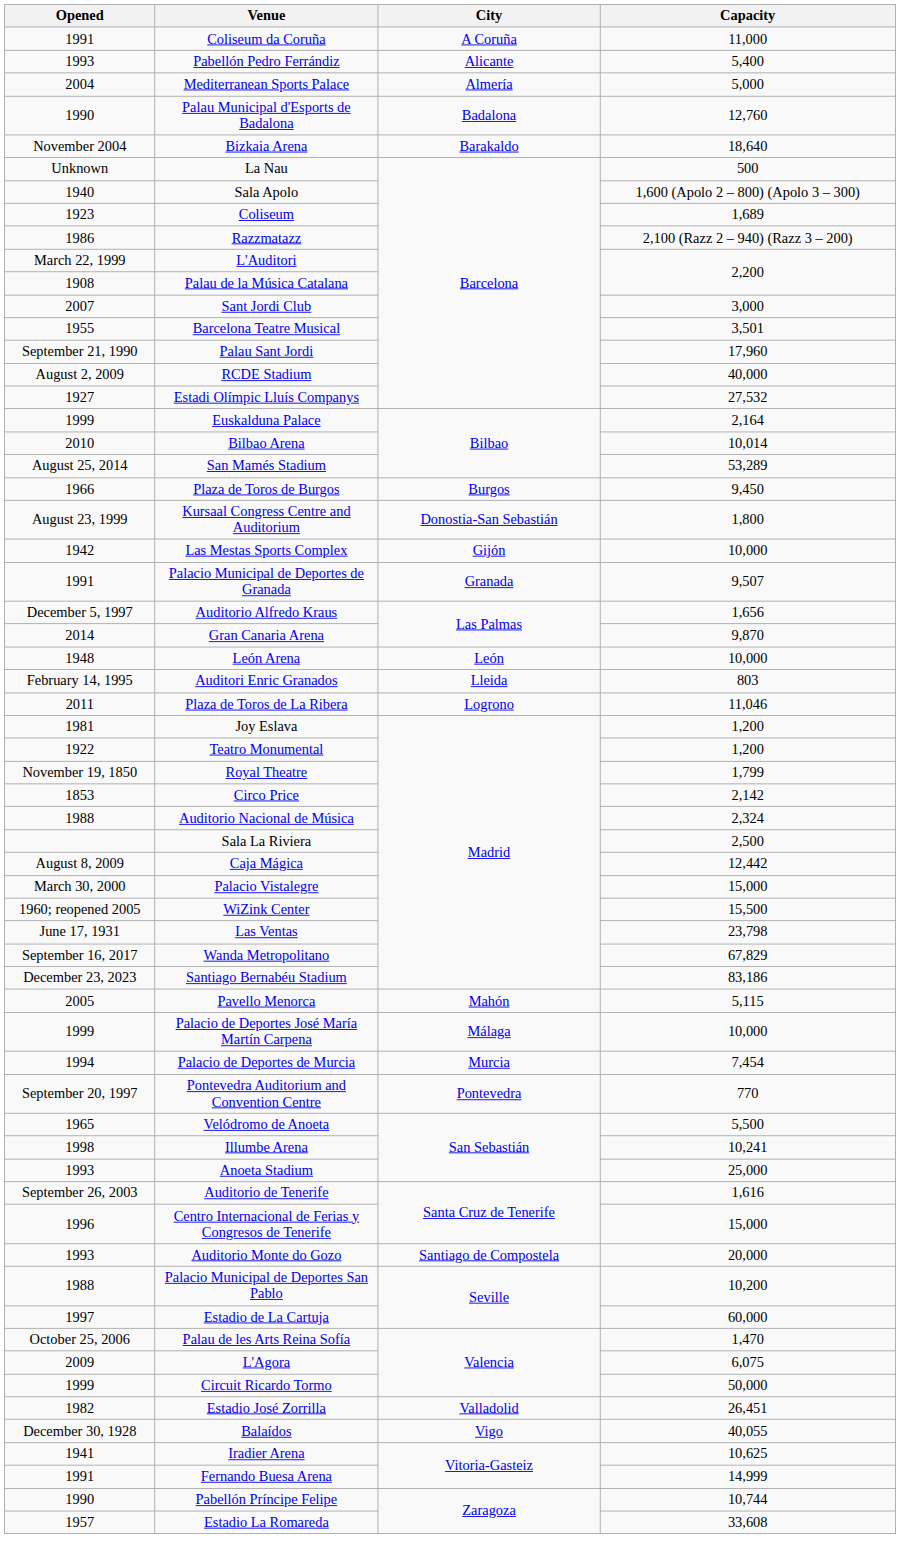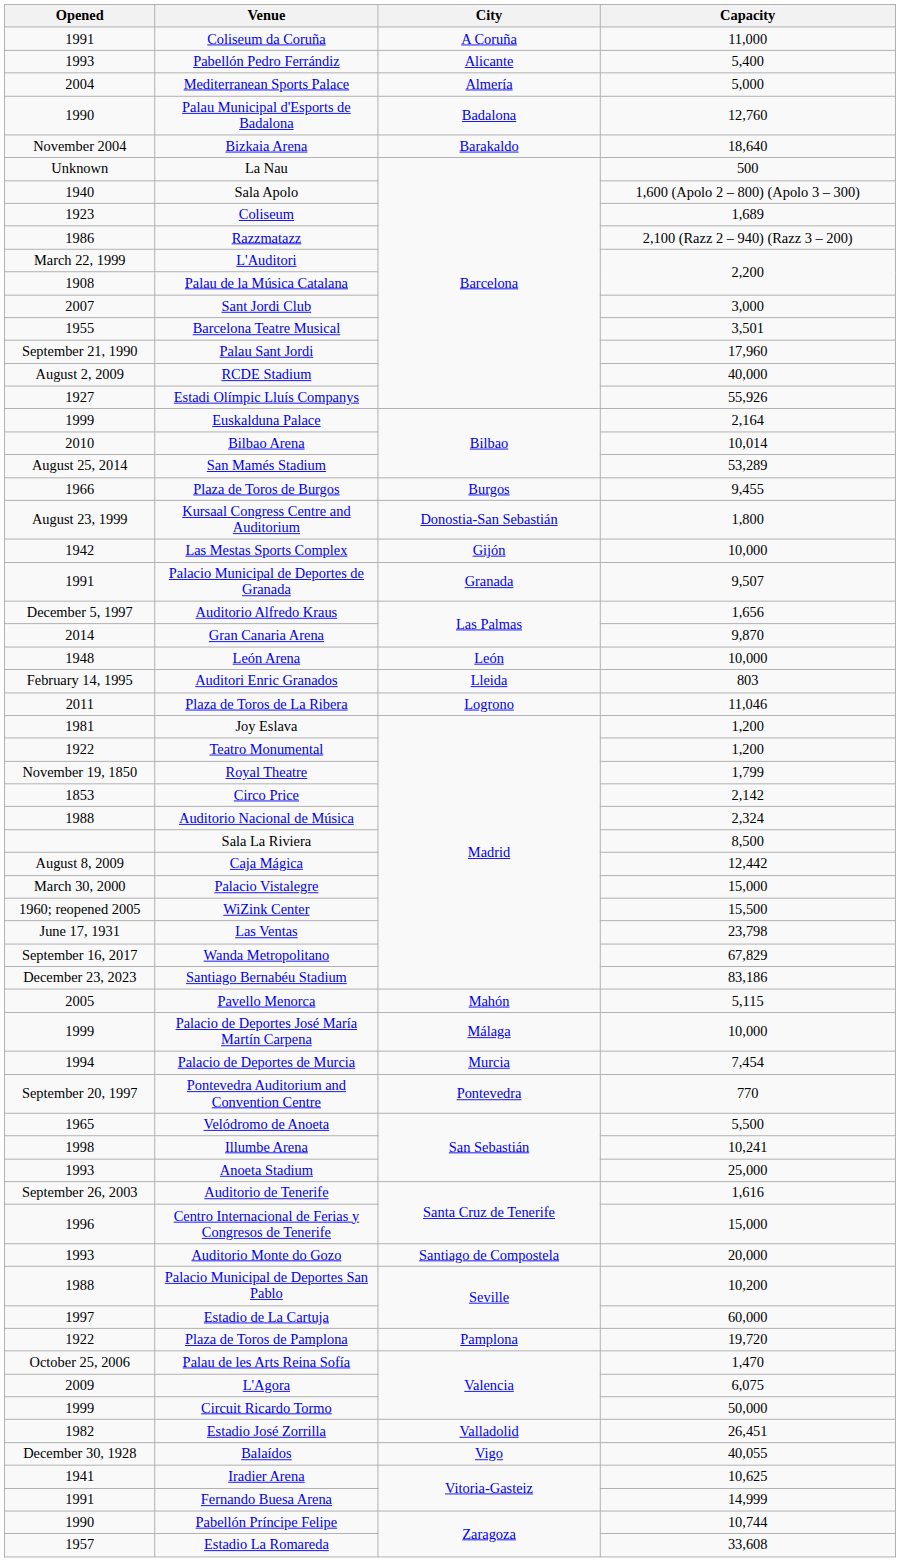Estadi Olímpic Lluís Companys | Capacity: 27,532 -> 55,926
Plaza de Toros de Burgos | Capacity: 9,450 -> 9,455
Sala La Riviera | Capacity: 2,500 -> 8,500
+ row: 1922 | Plaza de Toros de Pamplona | Pamplona | 19,720
